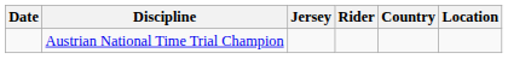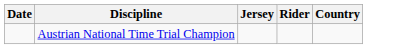- column: Location
